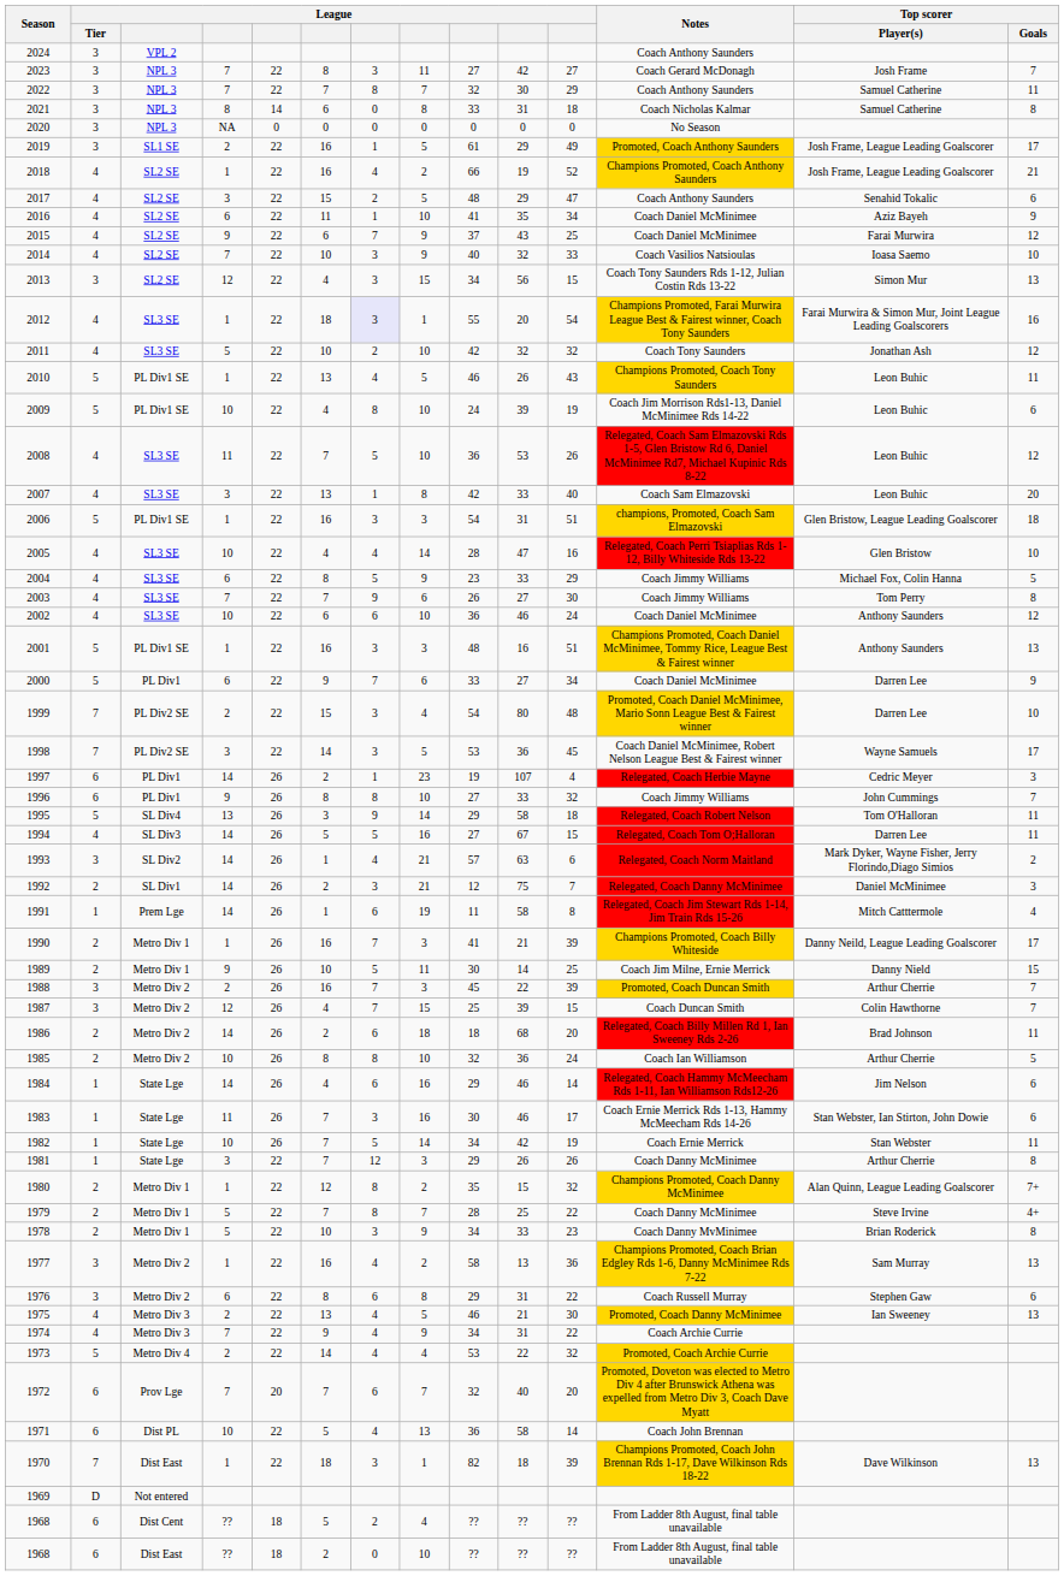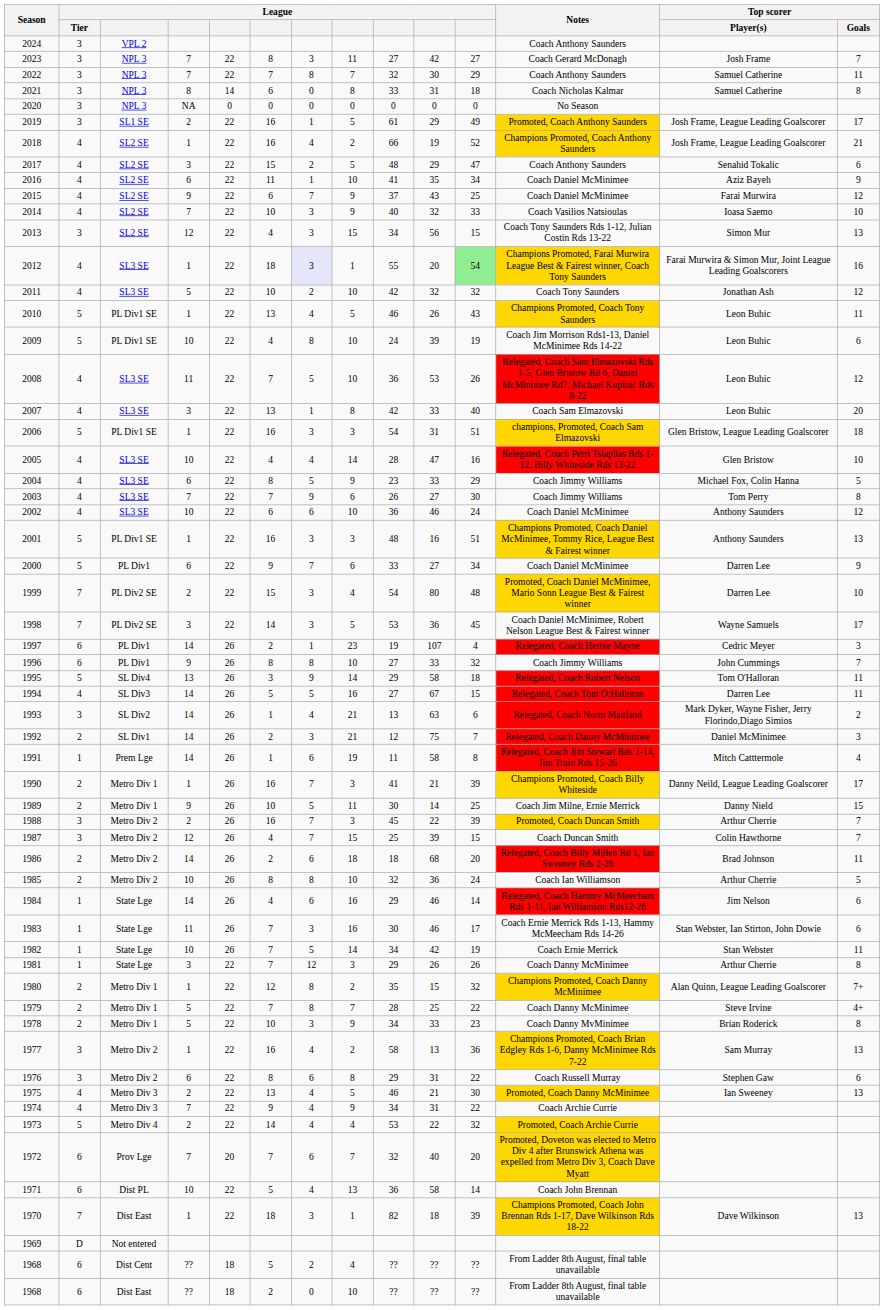2012 | column 11: no background -> lightgreen background
1993 | column 9: 57 -> 13
